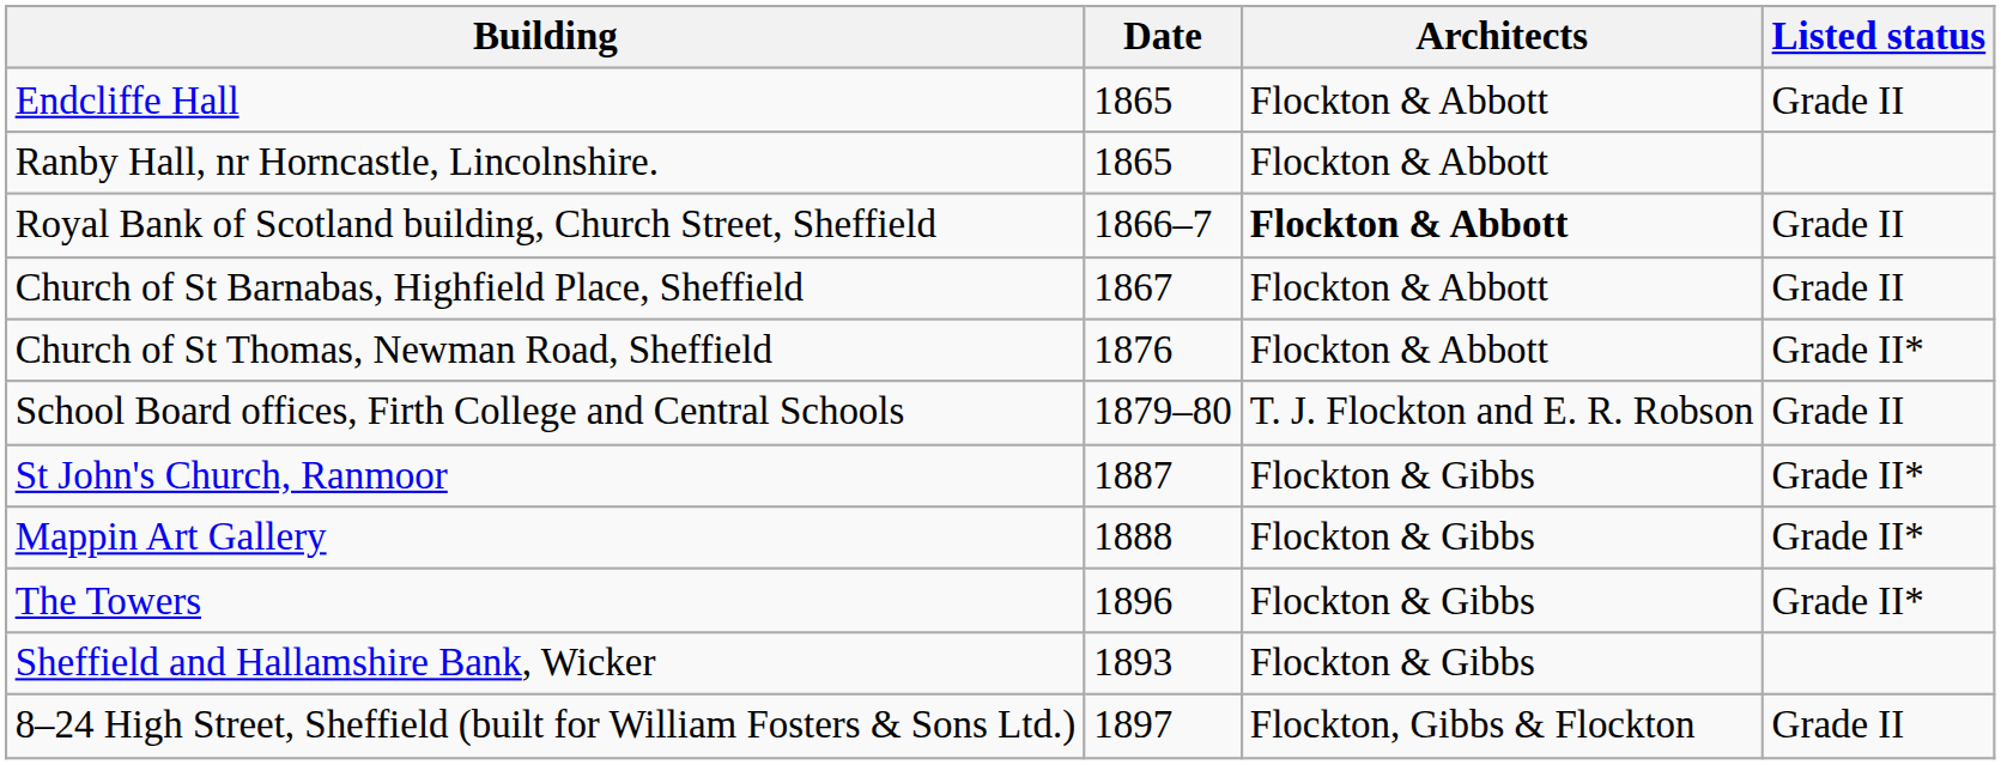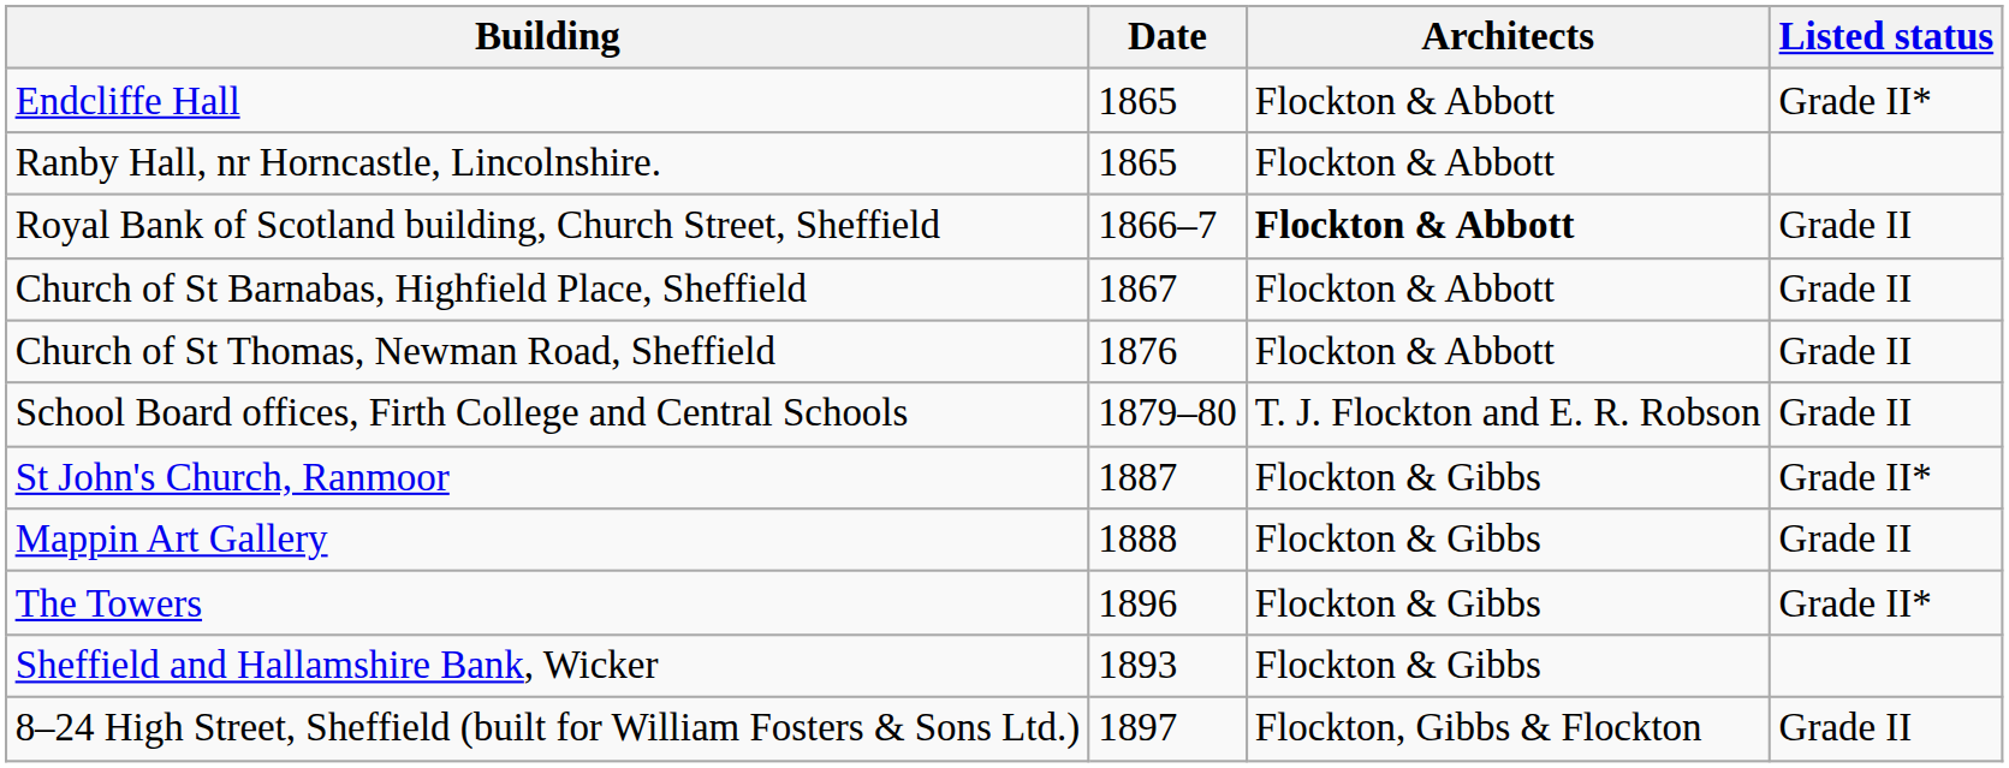Endcliffe Hall | Listed status: Grade II -> Grade II*
Church of St Thomas, Newman Road, Sheffield | Listed status: Grade II* -> Grade II
Mappin Art Gallery | Listed status: Grade II* -> Grade II
